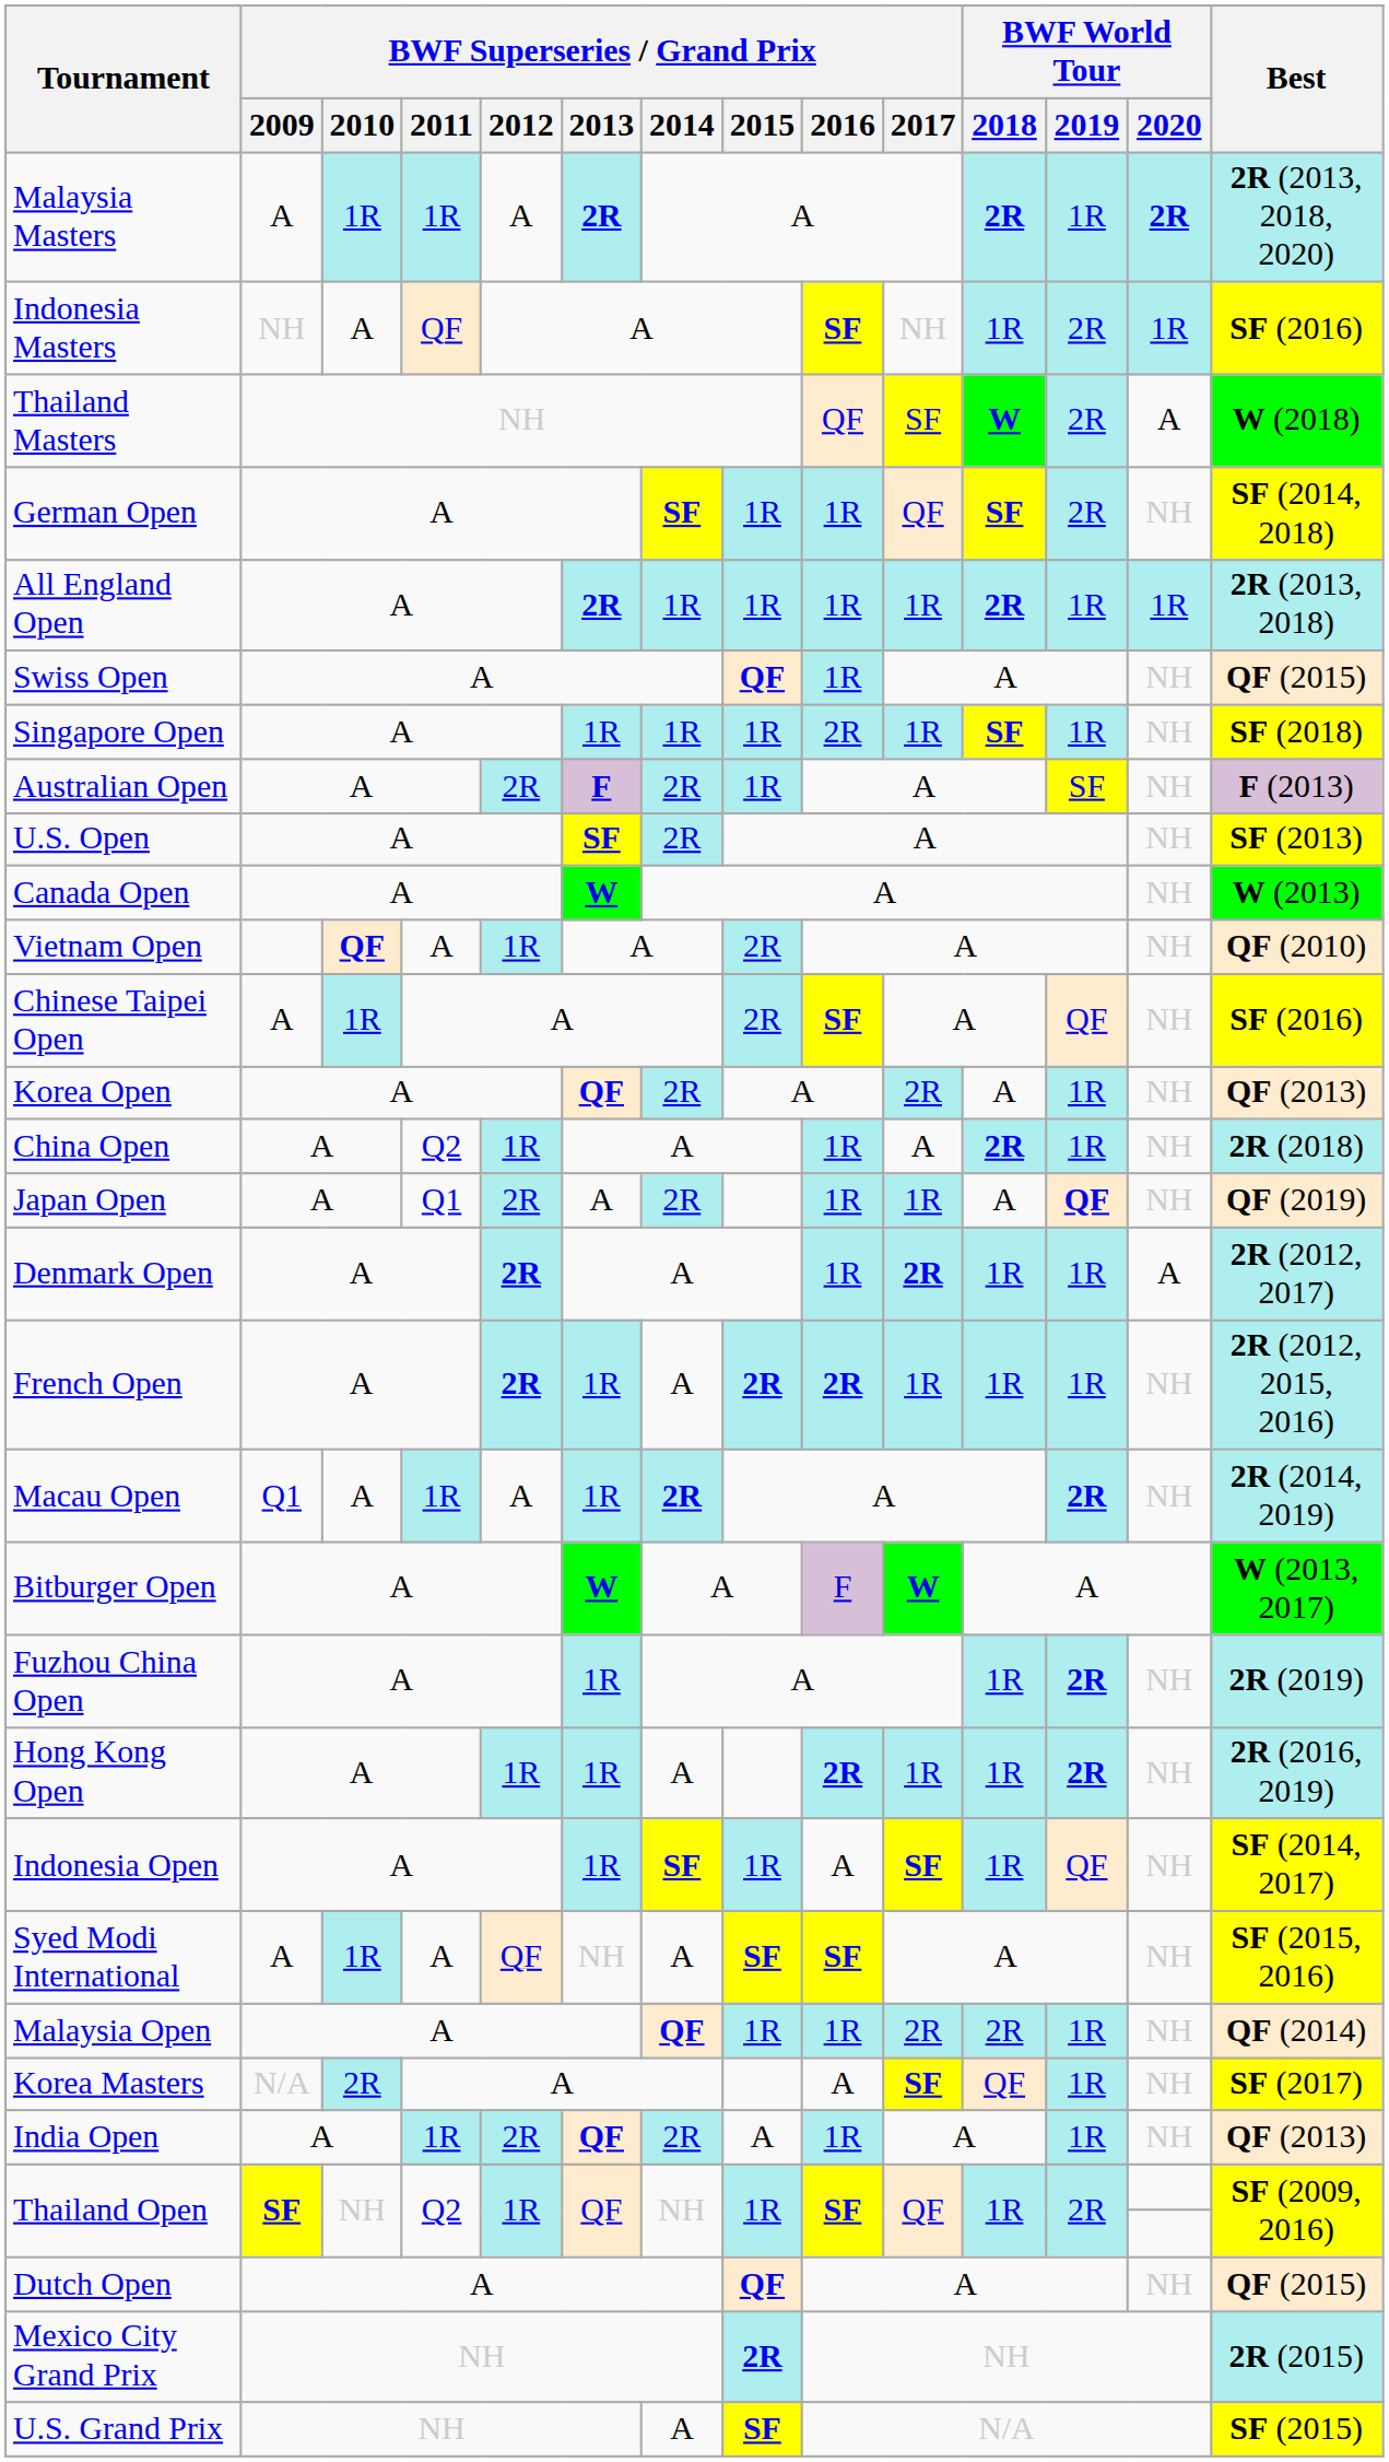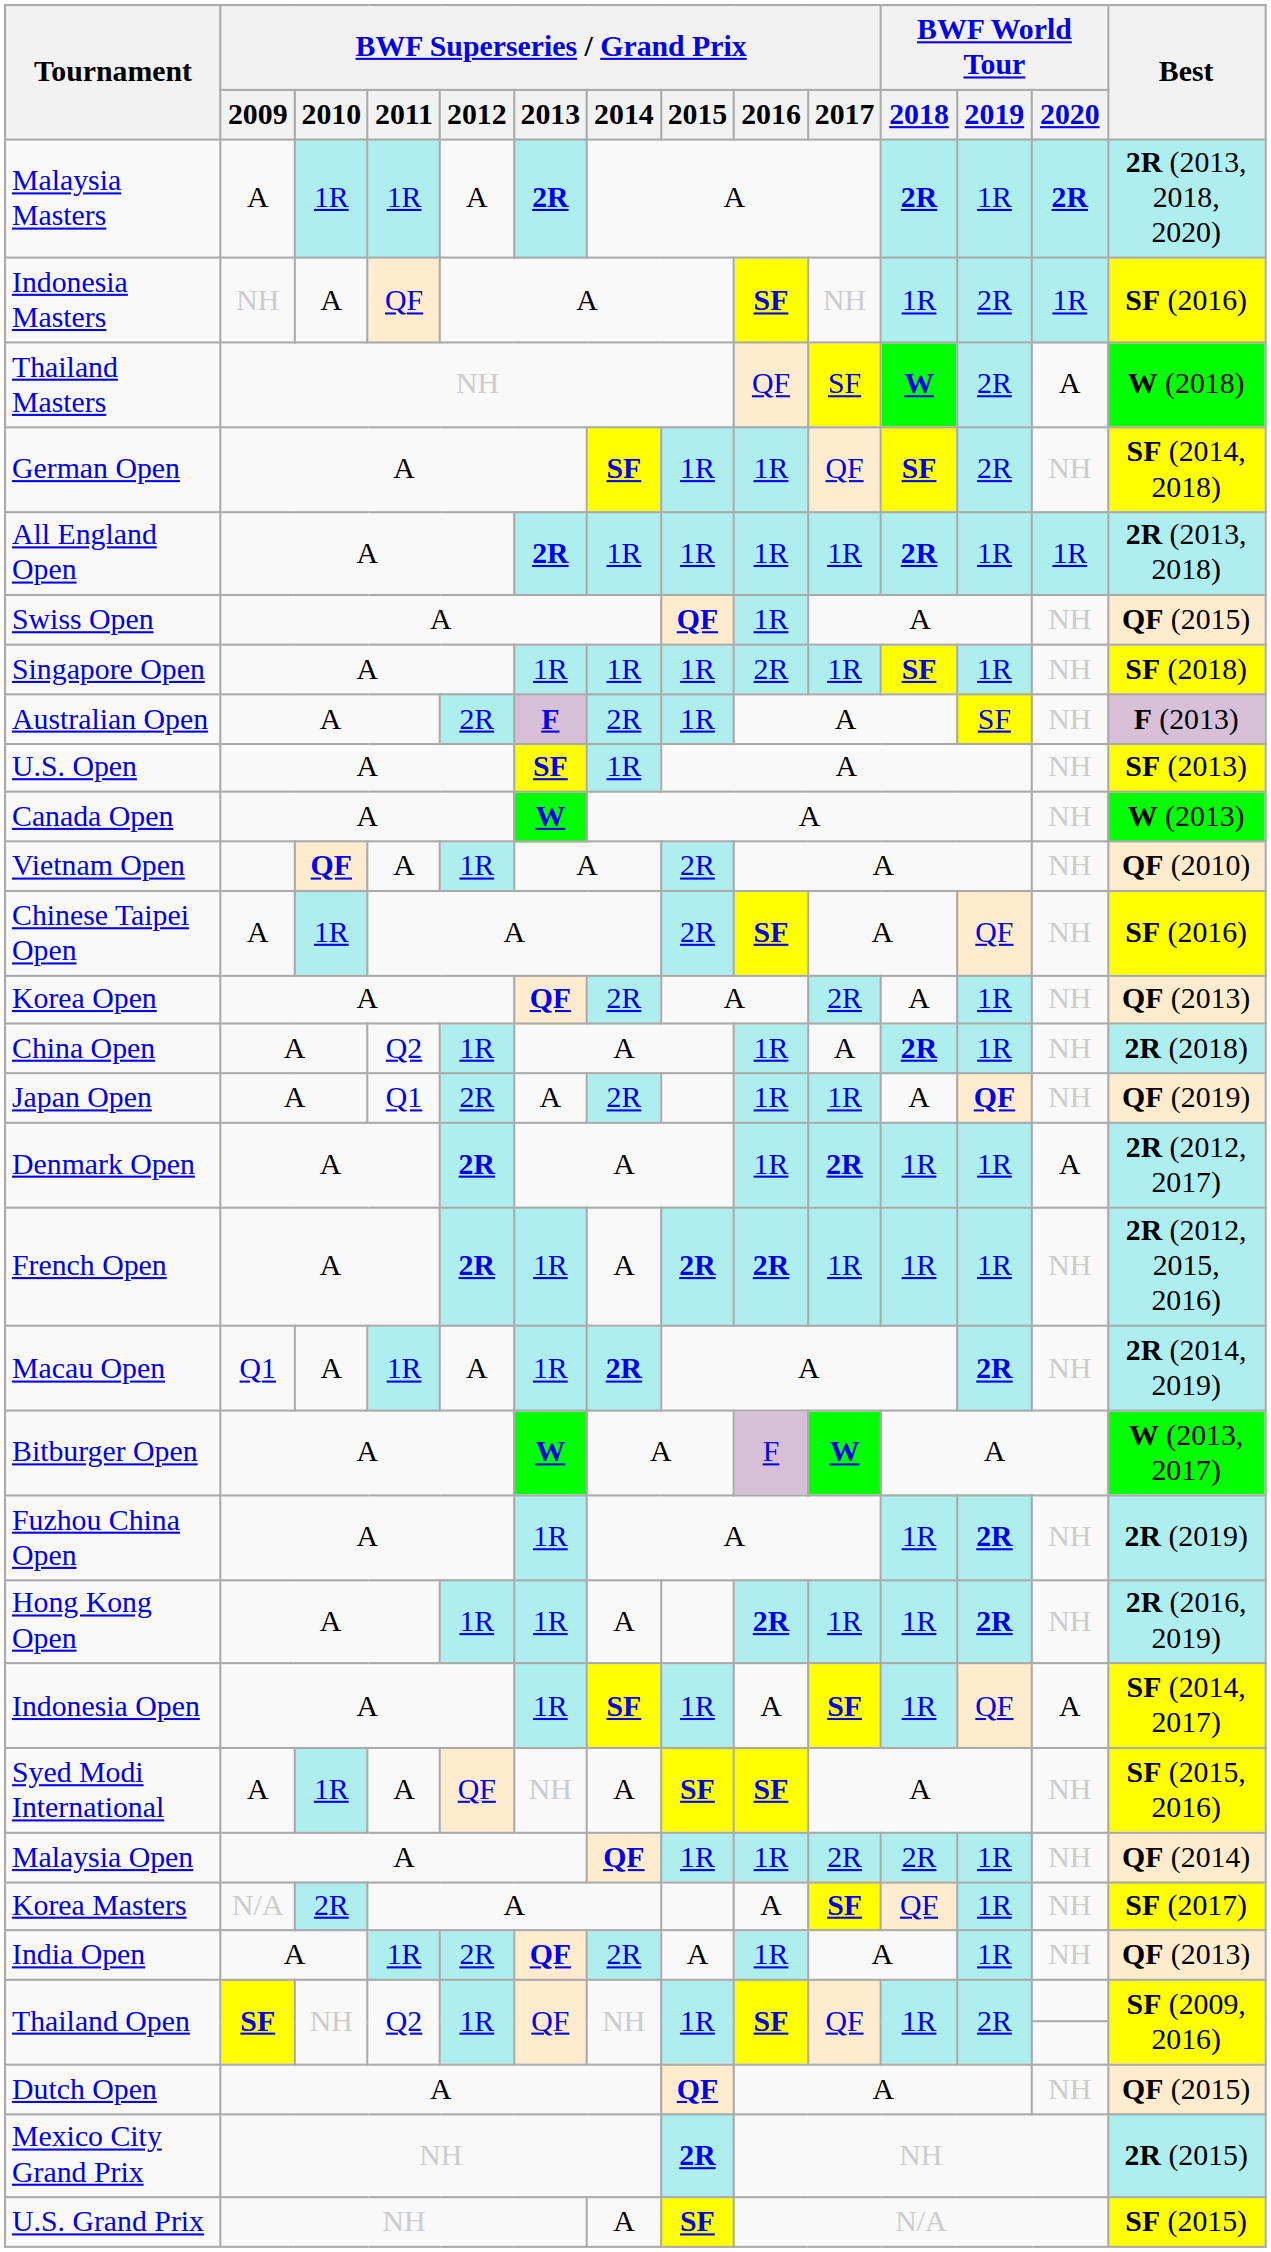U.S. Open | BWF Superseries / Grand Prix / 2014: 2R -> 1R
Indonesia Open | BWF World Tour / 2020: NH -> A
